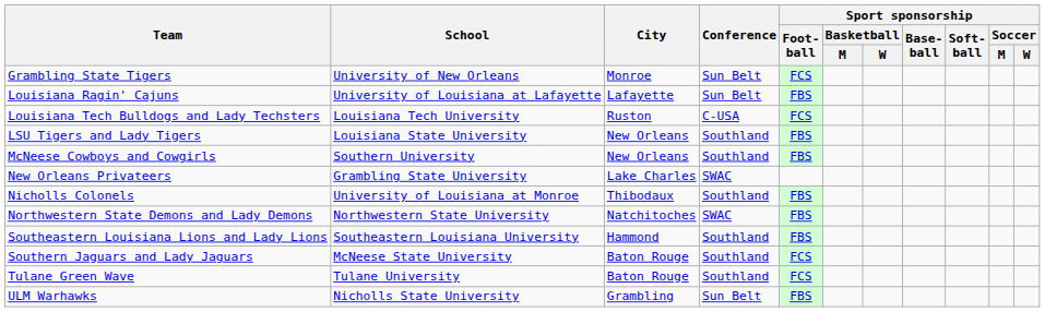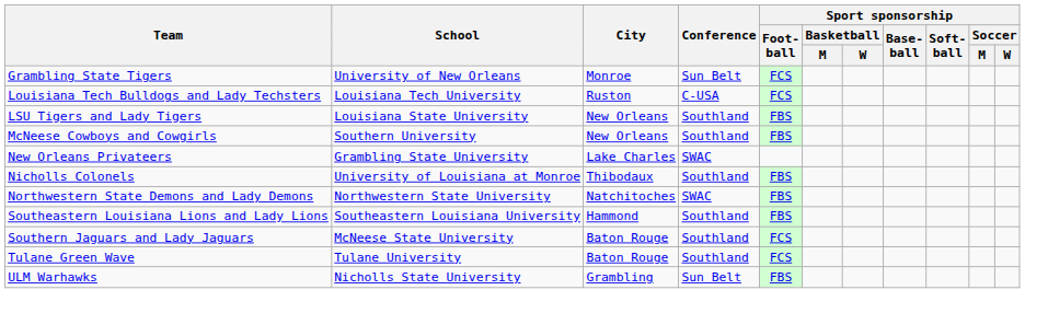- row: Louisiana Ragin' Cajuns | University of Louisiana at Lafayette | Lafayette | Sun Belt | FBS
